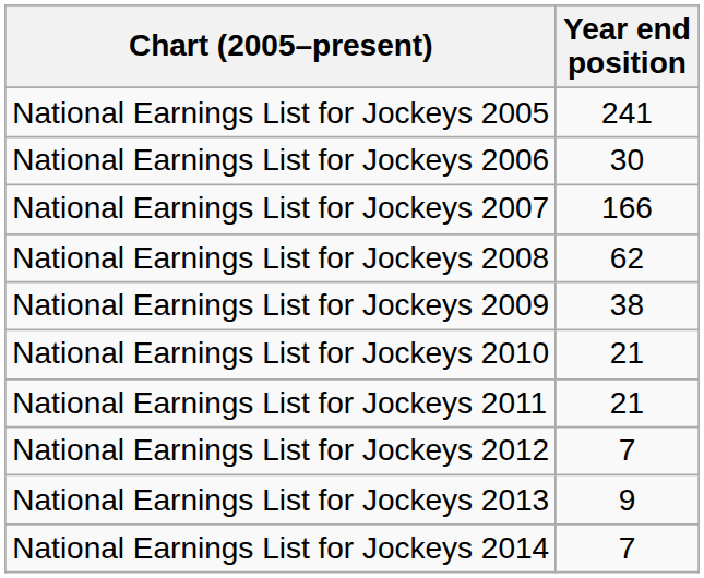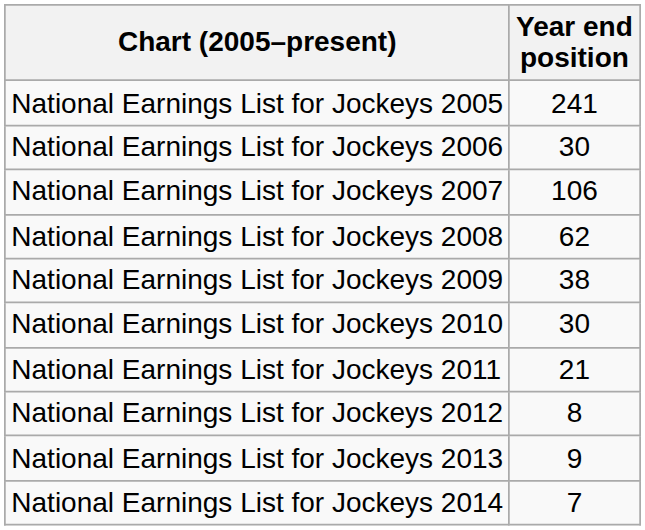National Earnings List for Jockeys 2007 | Year end position: 166 -> 106
National Earnings List for Jockeys 2010 | Year end position: 21 -> 30
National Earnings List for Jockeys 2012 | Year end position: 7 -> 8
